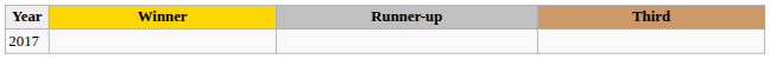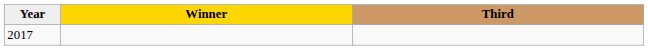- column: Runner-up
